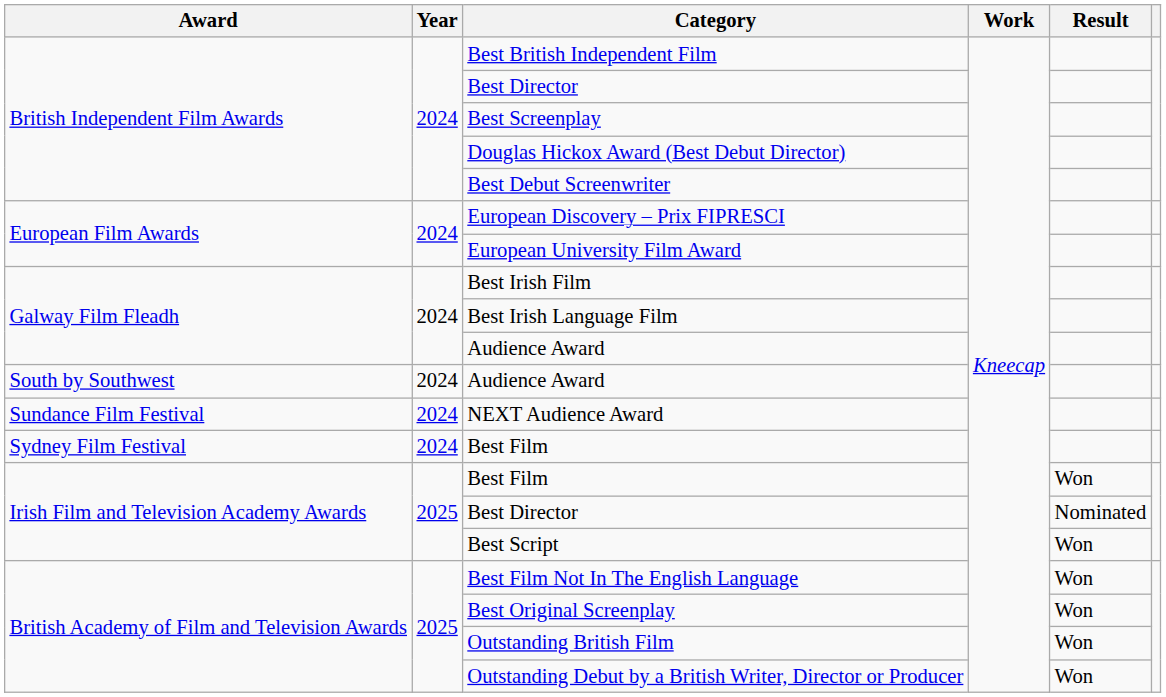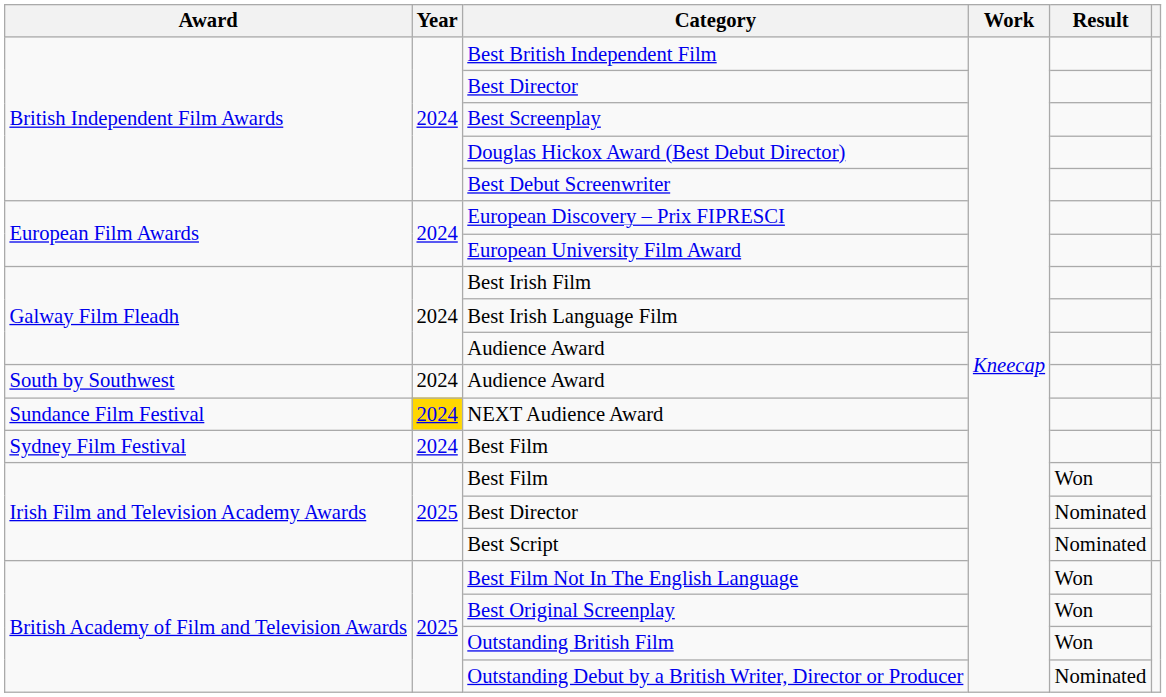NEXT Audience Award | Year: no background -> gold background
Best Script | Result: Won -> Nominated
Outstanding Debut by a British Writer, Director or Producer | Result: Won -> Nominated
